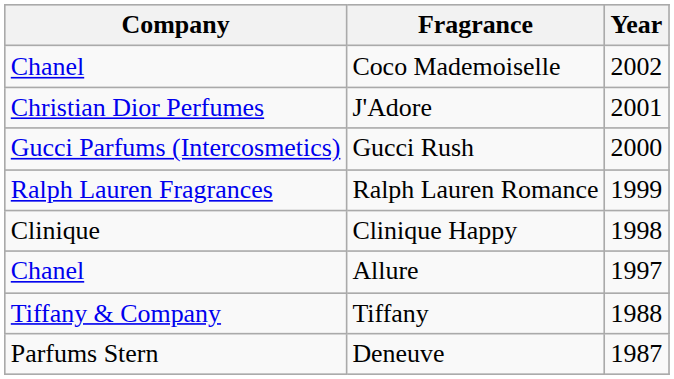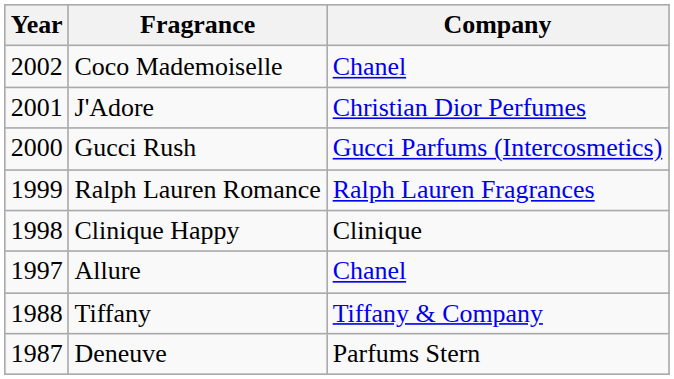columns swapped: Year <-> Company
